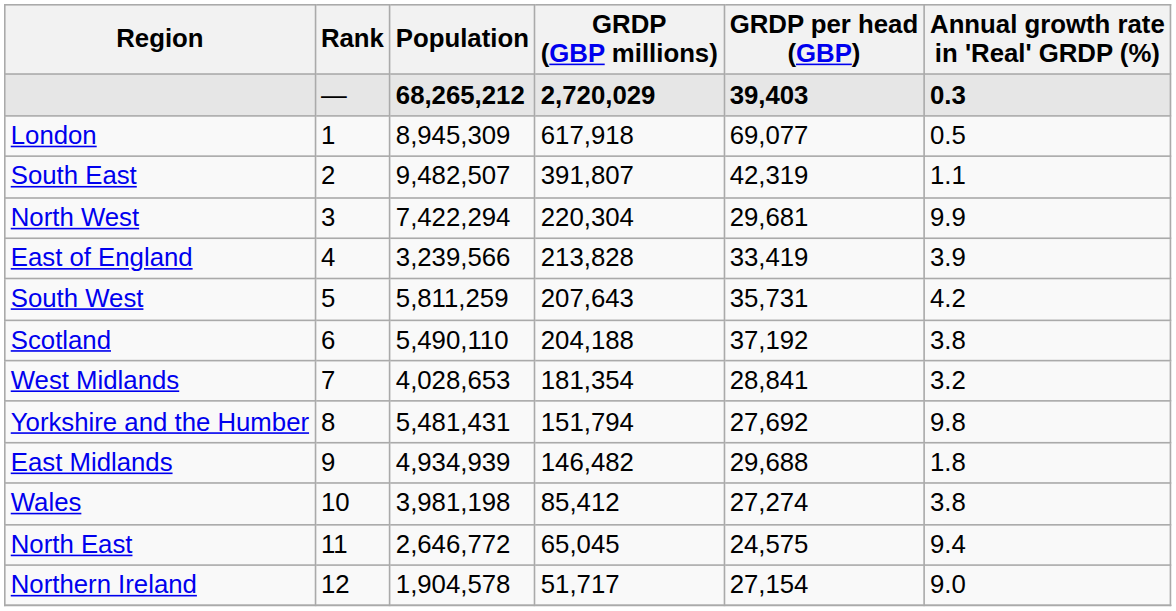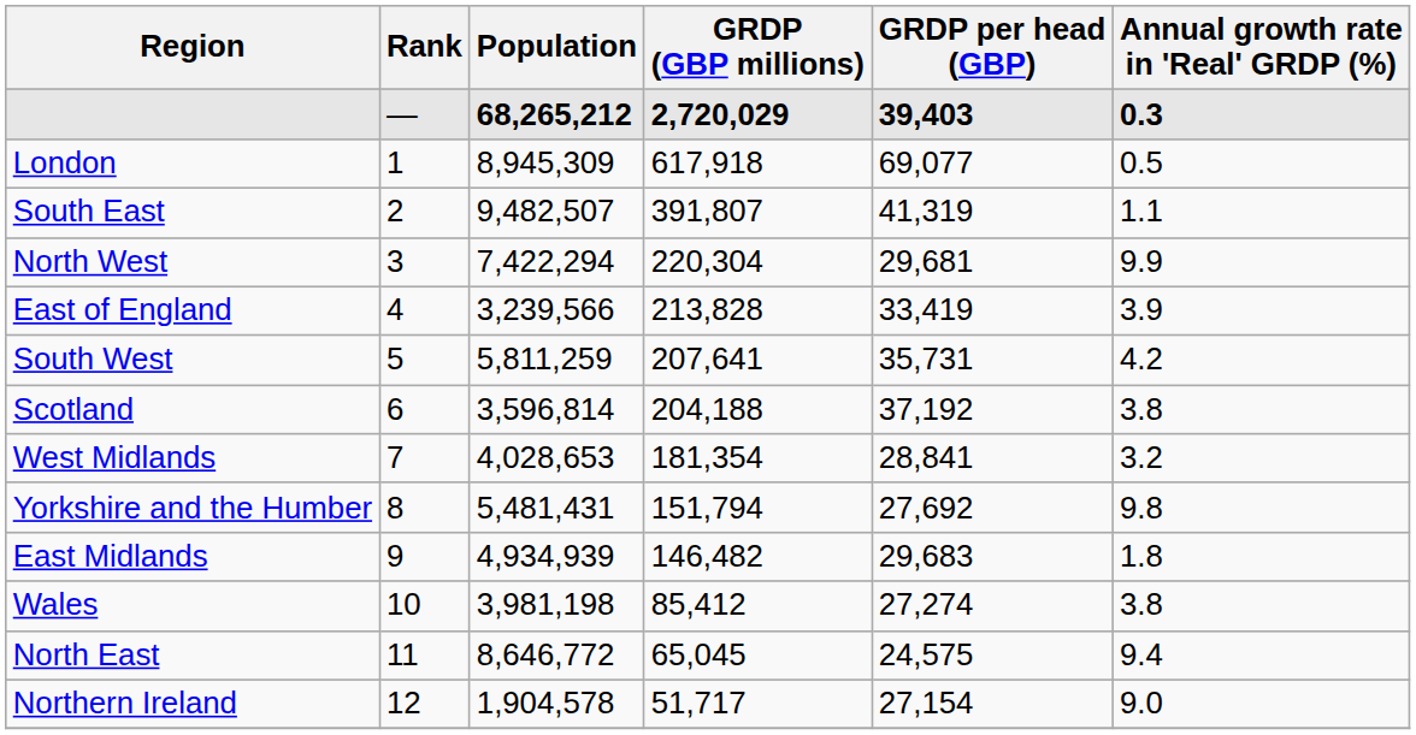South East | GRDP per head (GBP): 42,319 -> 41,319
South West | GRDP (GBP millions): 207,643 -> 207,641
Scotland | Population: 5,490,110 -> 3,596,814
East Midlands | GRDP per head (GBP): 29,688 -> 29,683
North East | Population: 2,646,772 -> 8,646,772
